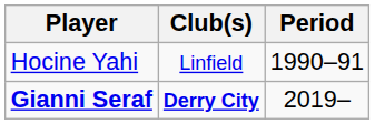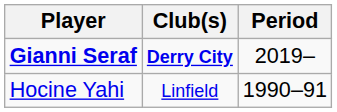rows swapped: Hocine Yahi <-> Gianni Seraf
